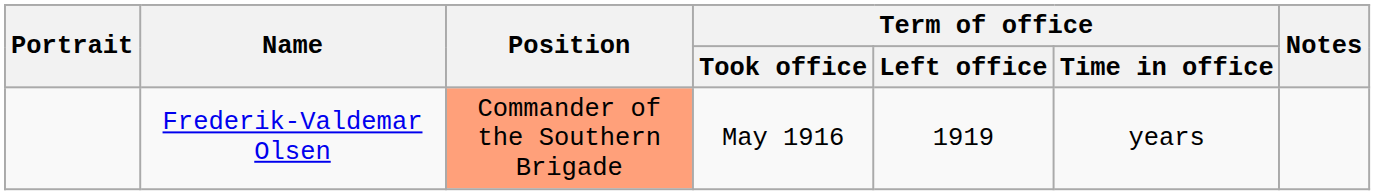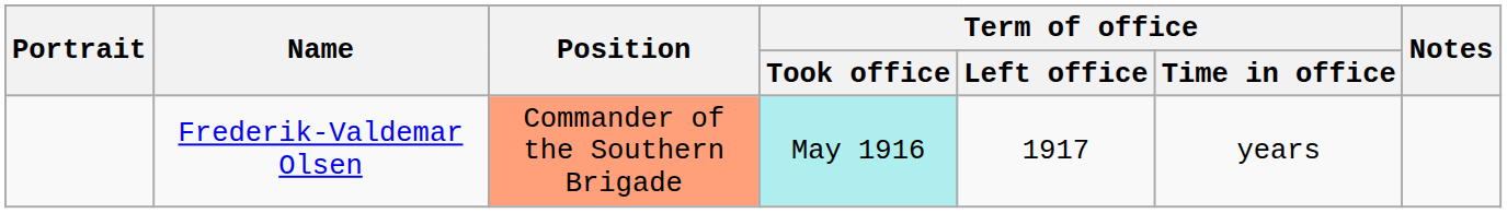Frederik-Valdemar Olsen | Term of office / Took office: no background -> paleturquoise background
Frederik-Valdemar Olsen | Term of office / Left office: 1919 -> 1917
